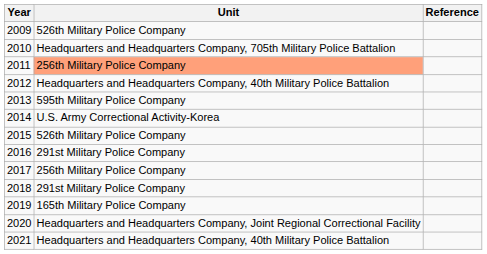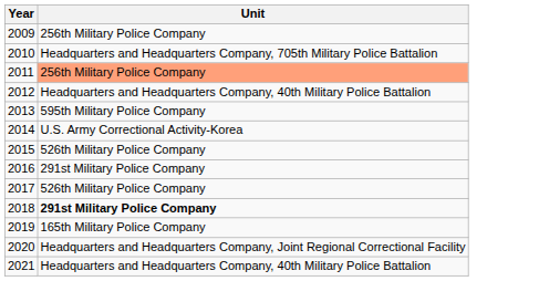- column: Reference
2009 | Unit: 526th Military Police Company -> 256th Military Police Company
2017 | Unit: 256th Military Police Company -> 526th Military Police Company
2018 | Unit: normal -> bold
